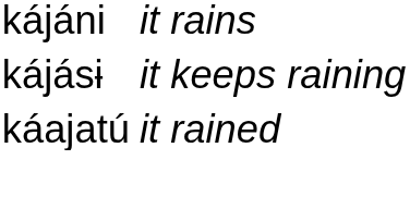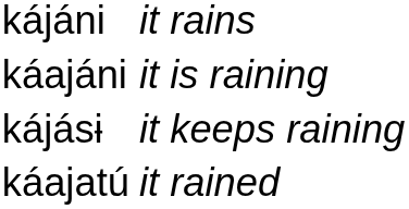+ row: káajáni | it is raining
